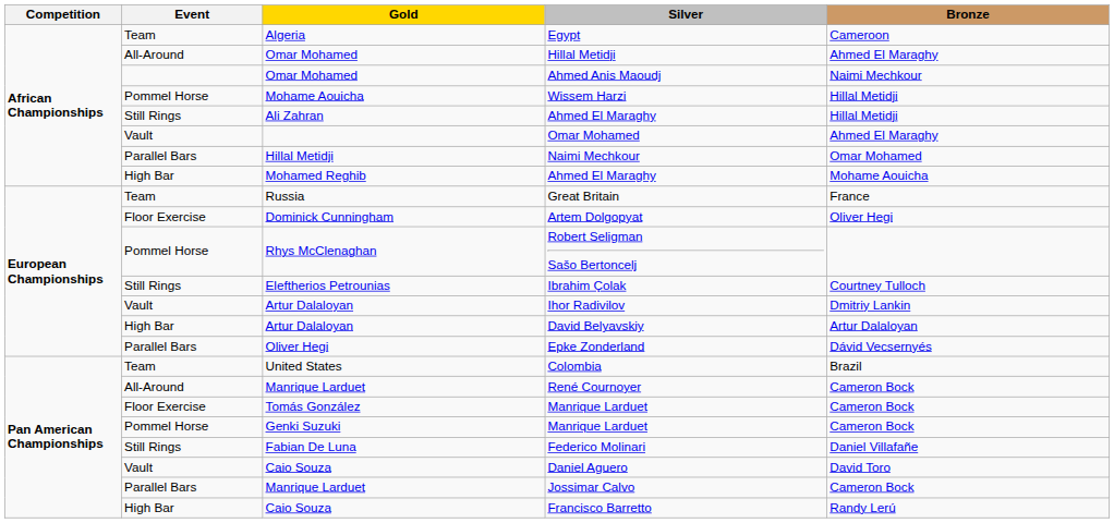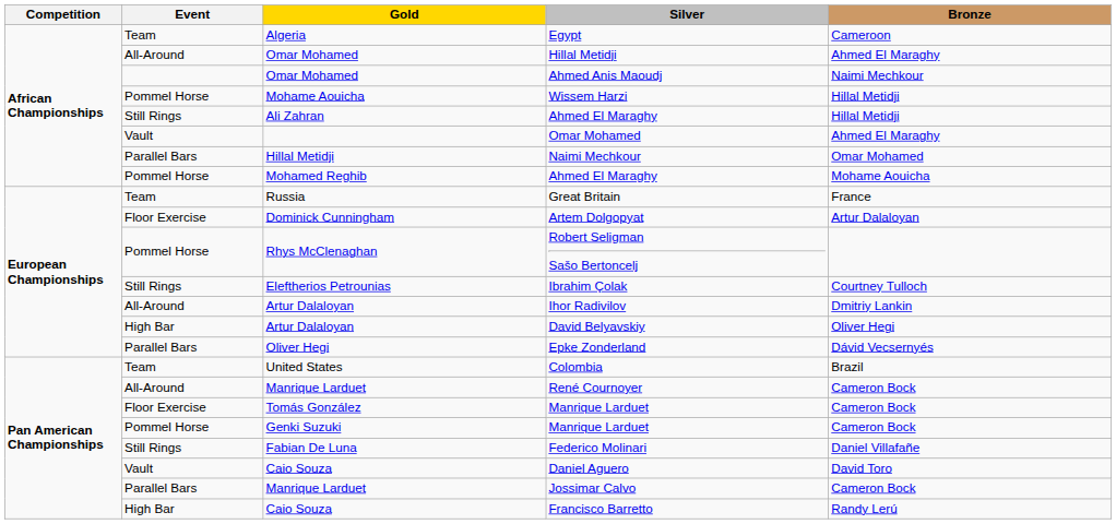Mohamed Reghib / Ahmed El Maraghy | Event: High Bar -> Pommel Horse
Artem Dolgopyat | Bronze: Oliver Hegi -> Artur Dalaloyan
Ihor Radivilov | Event: Vault -> All-Around
David Belyavskiy | Bronze: Artur Dalaloyan -> Oliver Hegi
